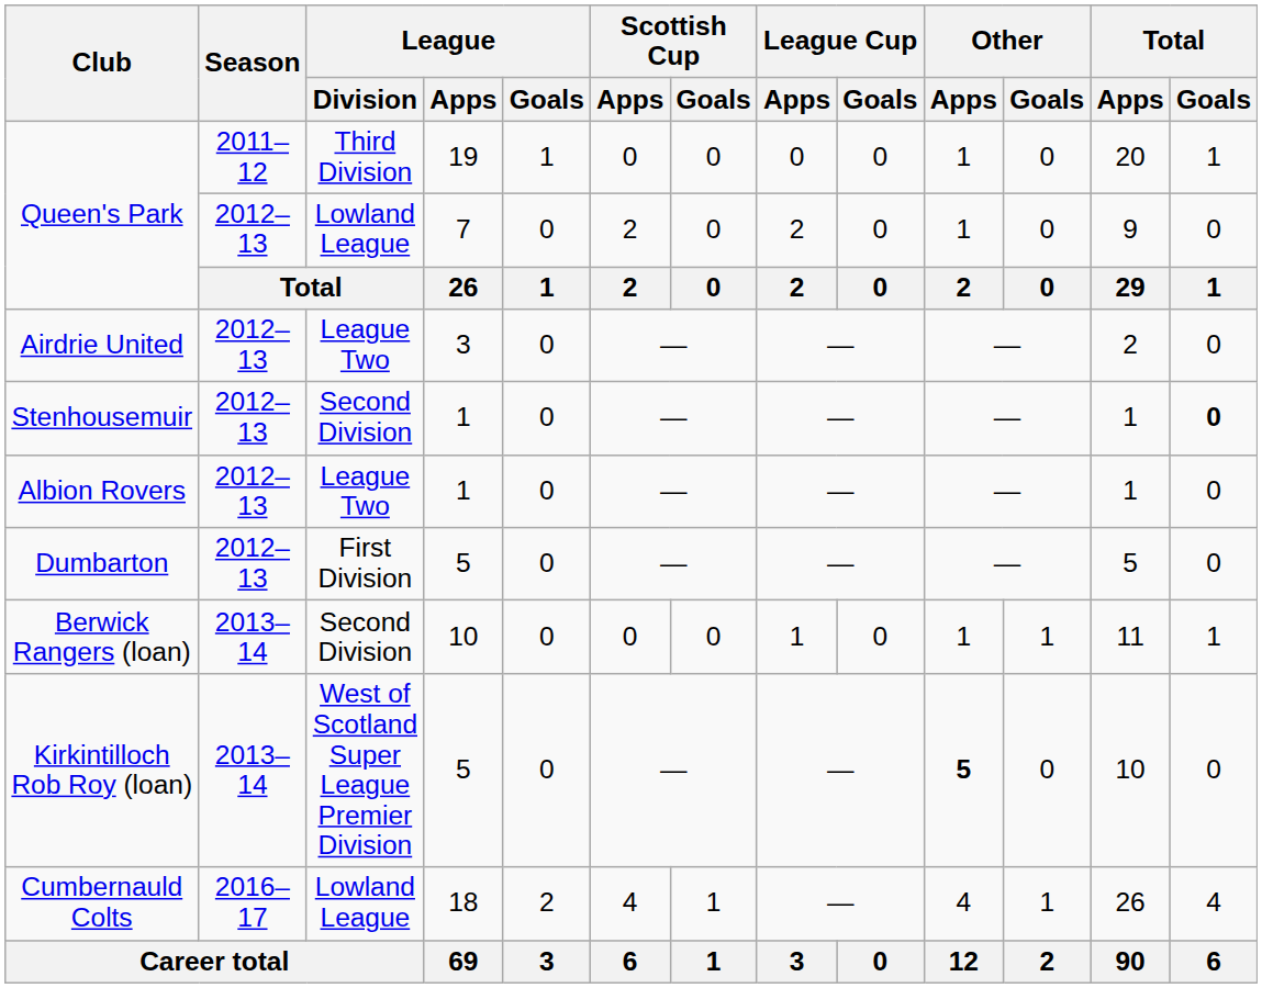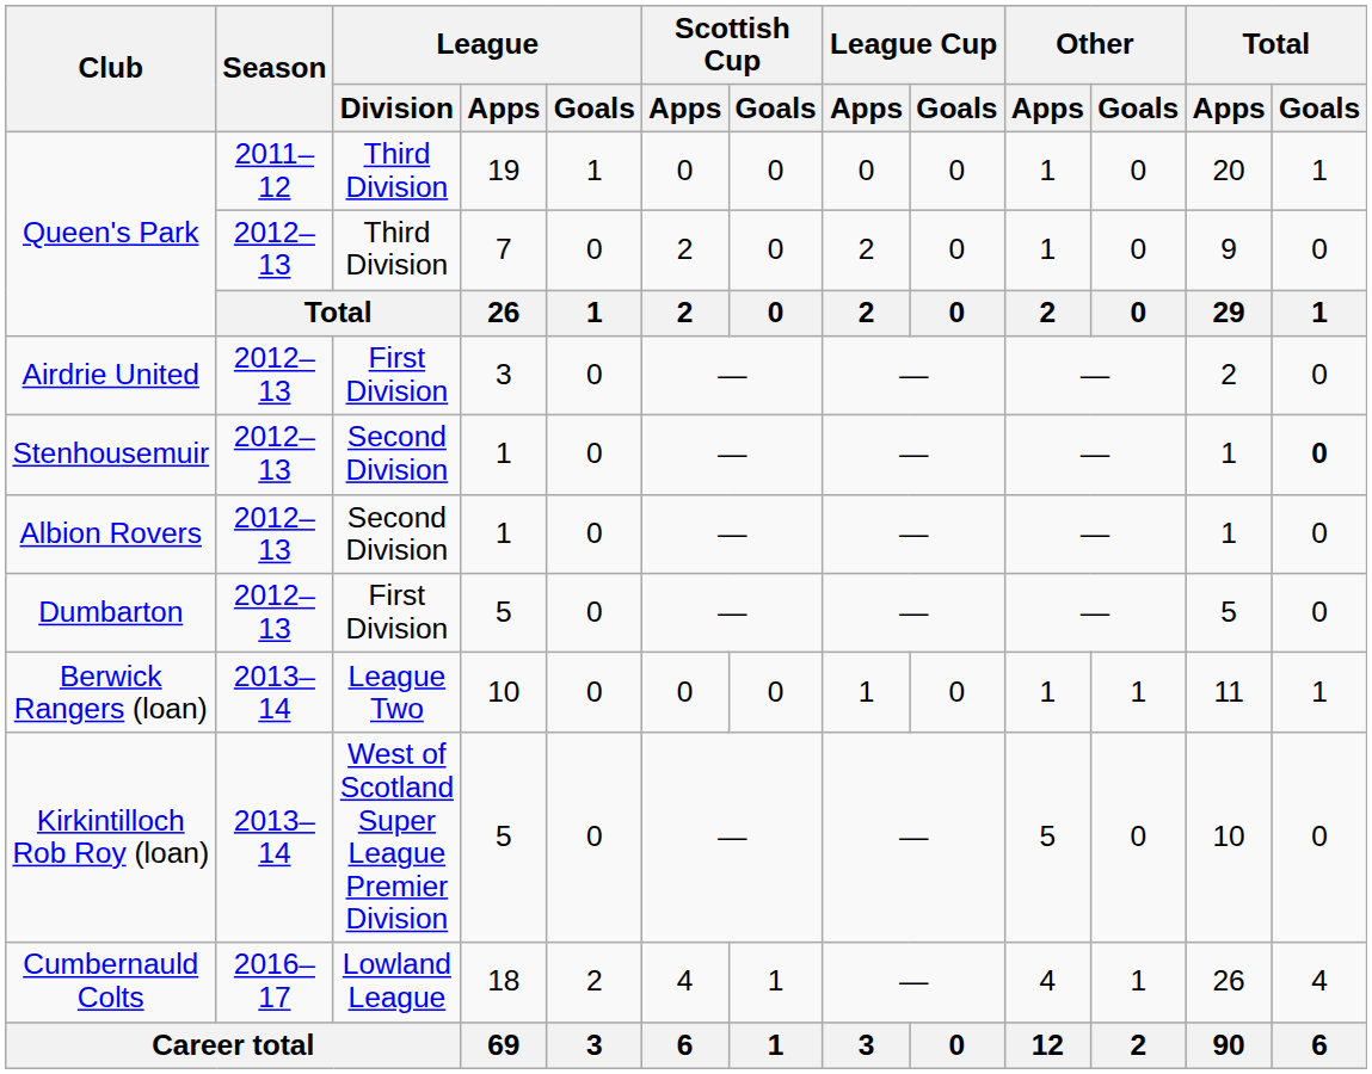Queen's Park / 7 | League / Division: Lowland League -> Third Division
Airdrie United | League / Division: League Two -> First Division
Albion Rovers | League / Division: League Two -> Second Division
Berwick Rangers (loan) | League / Division: Second Division -> League Two
Kirkintilloch Rob Roy (loan) | Other / Apps: bold -> normal
